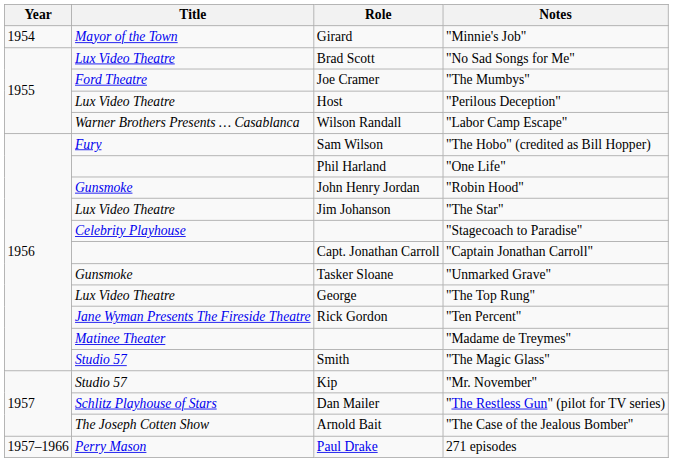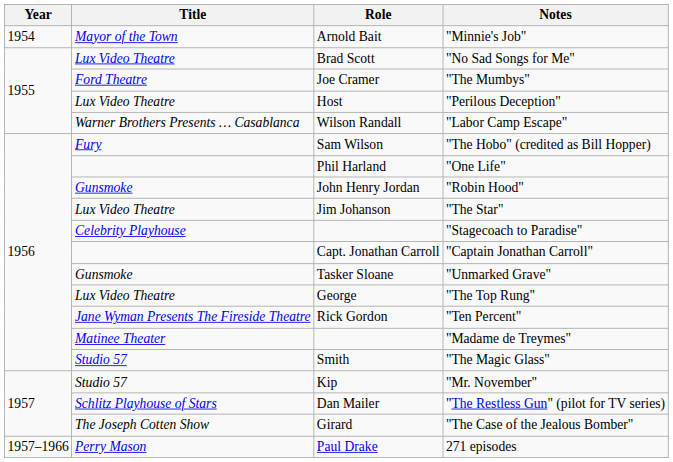"Minnie's Job" | Role: Girard -> Arnold Bait
"The Case of the Jealous Bomber" | Role: Arnold Bait -> Girard
